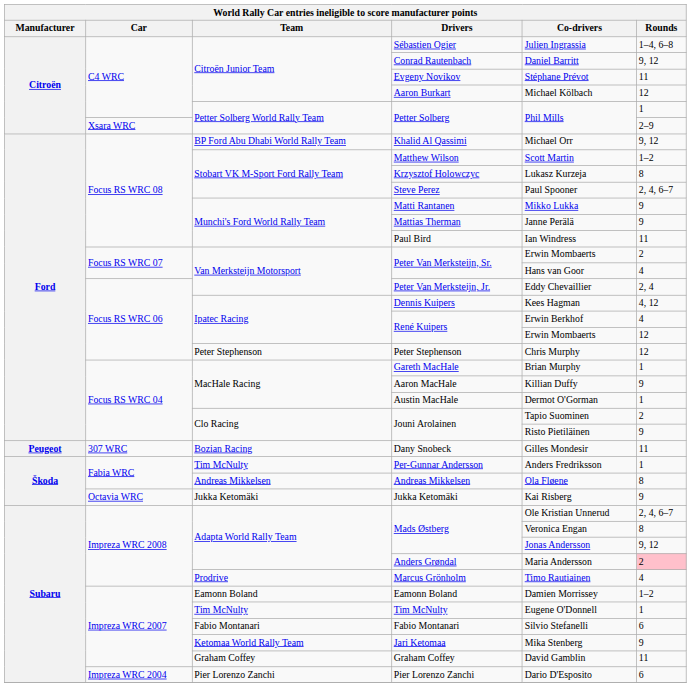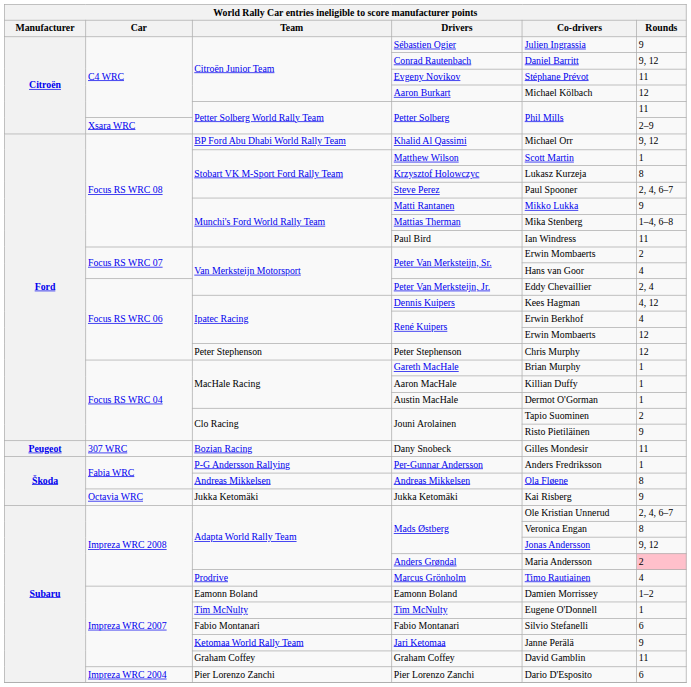Sébastien Ogier | Rounds: 1–4, 6–8 -> 9
C4 WRC / Petter Solberg | Rounds: 1 -> 11
Matthew Wilson | Rounds: 1–2 -> 1
Mattias Therman | Co-drivers: Janne Perälä -> Mika Stenberg
Mattias Therman | Rounds: 9 -> 1–4, 6–8
Aaron MacHale | Rounds: 9 -> 1
Per-Gunnar Andersson | Team: Tim McNulty -> P-G Andersson Rallying
Jari Ketomaa | Co-drivers: Mika Stenberg -> Janne Perälä
